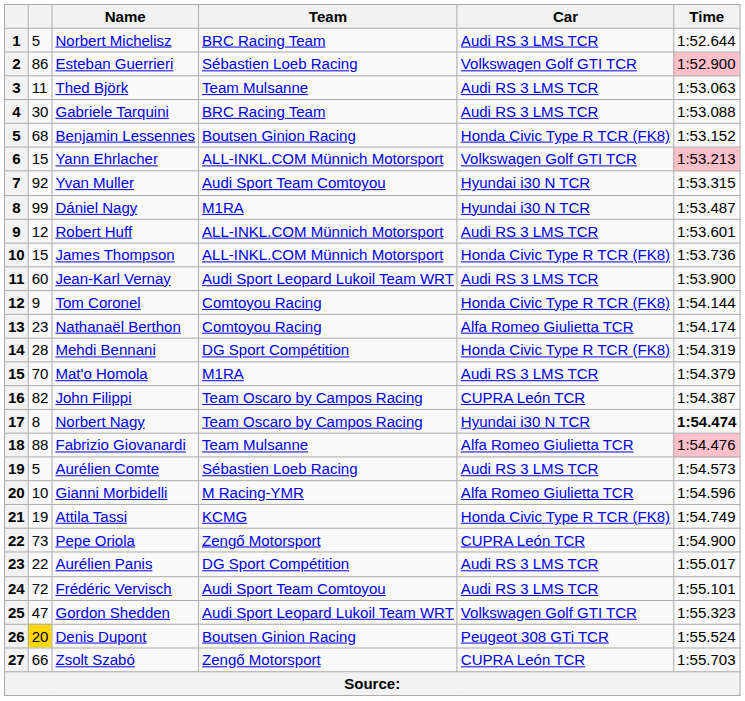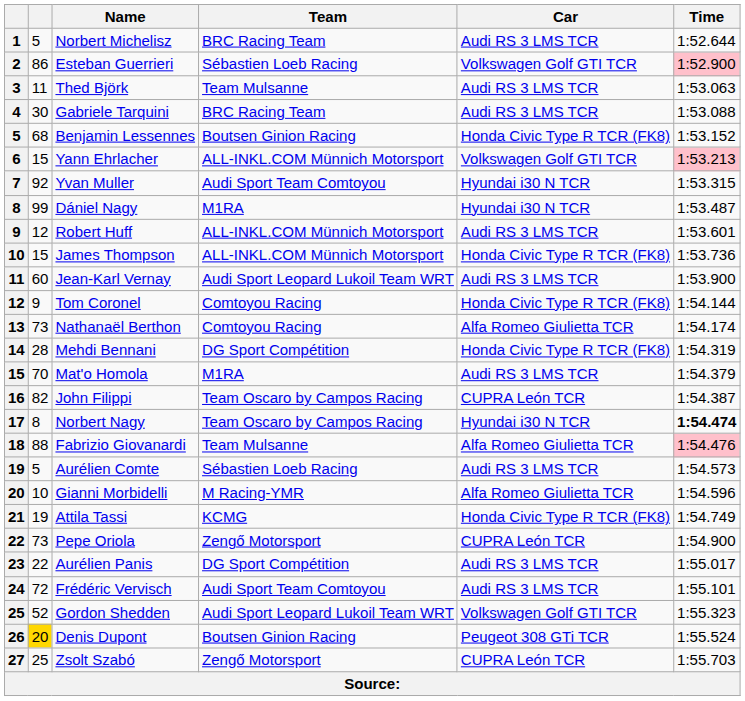Nathanaël Berthon | column 2: 23 -> 73
Gordon Shedden | column 2: 47 -> 52
Zsolt Szabó | column 2: 66 -> 25
